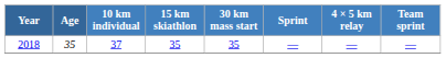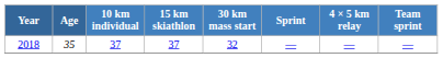2018 | 15 km skiathlon: 35 -> 37
2018 | 30 km mass start: 35 -> 32
